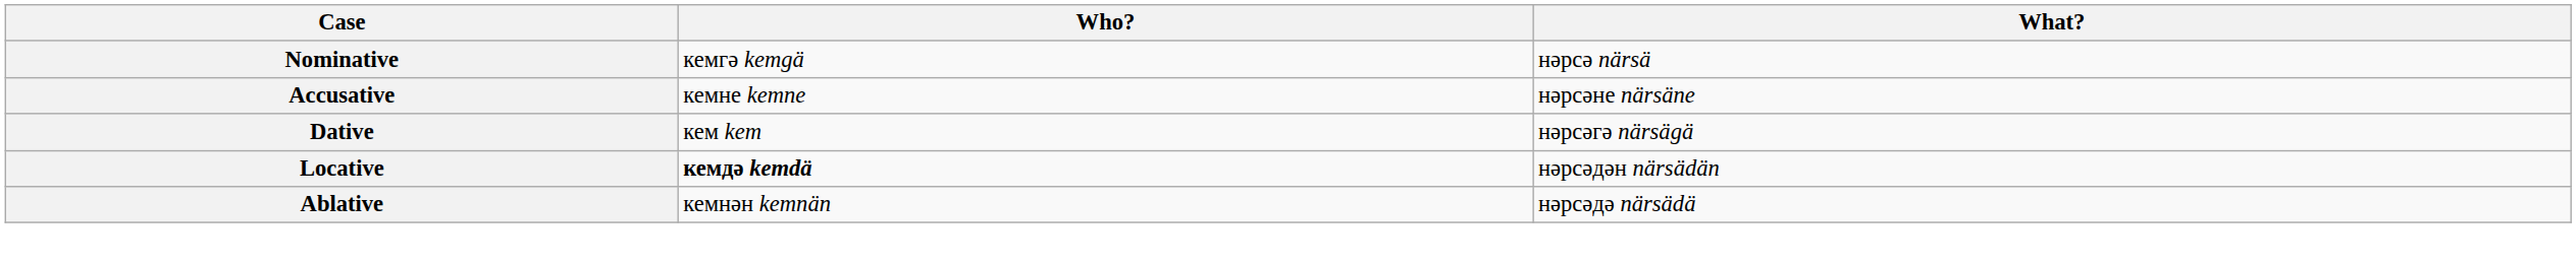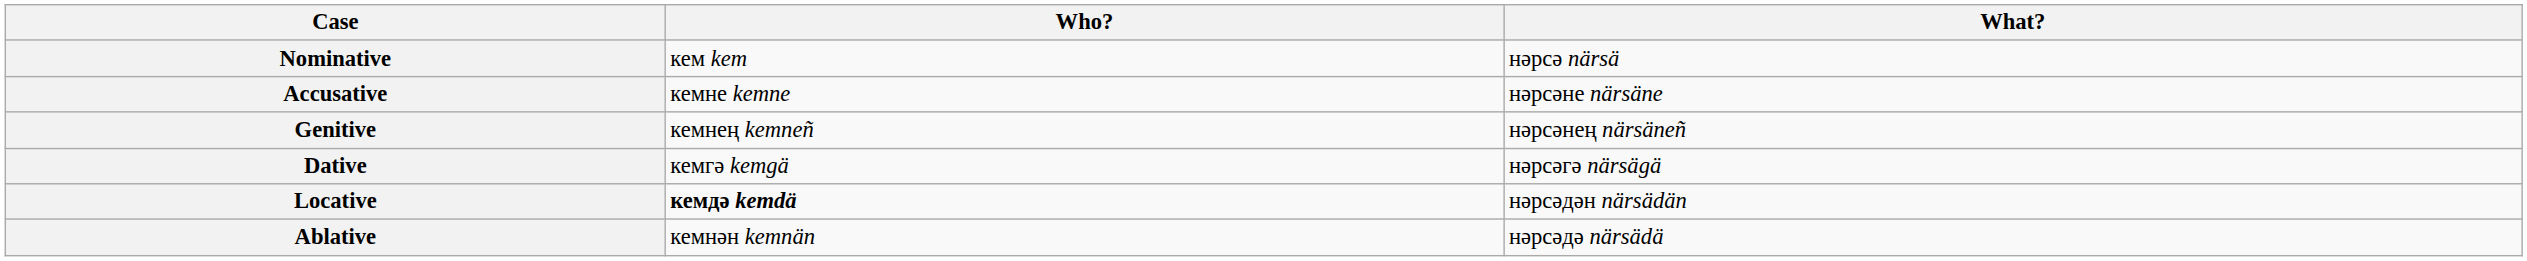Nominative | Who?: кемгә kemgä -> кем kem
+ row: Genitive | кемнең kemneñ | нәрсәнең närsäneñ
Dative | Who?: кем kem -> кемгә kemgä
